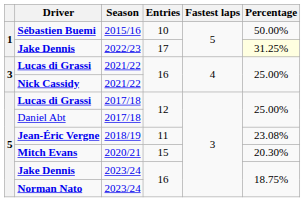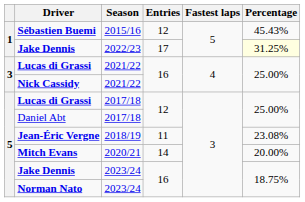Sébastien Buemi | Entries: 10 -> 12
Sébastien Buemi | Percentage: 50.00% -> 45.43%
Mitch Evans | Entries: 15 -> 14
Mitch Evans | Percentage: 20.30% -> 20.00%
